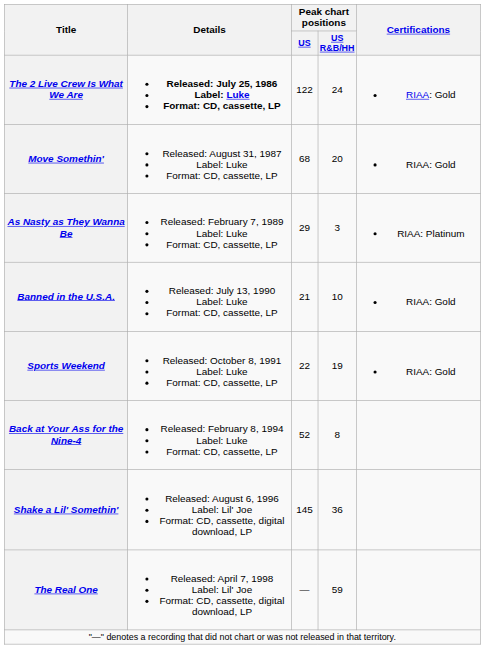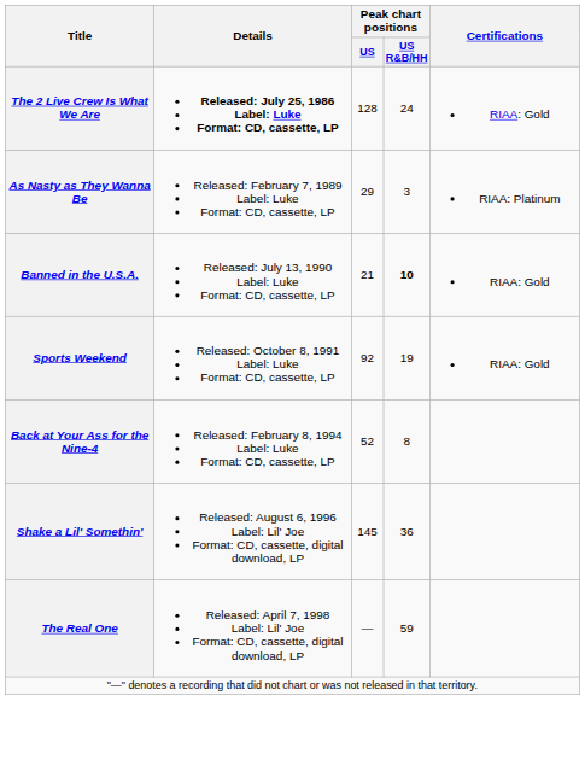The 2 Live Crew Is What We Are | Peak chart positions / US: 122 -> 128
- row: Move Somethin' | Released: August 31, 1987 Label: Luke Format: CD, cassette, LP | 68 | 20 | RIAA: Gold
Banned in the U.S.A. | Peak chart positions / US R&B/HH: normal -> bold
Sports Weekend | Peak chart positions / US: 22 -> 92
